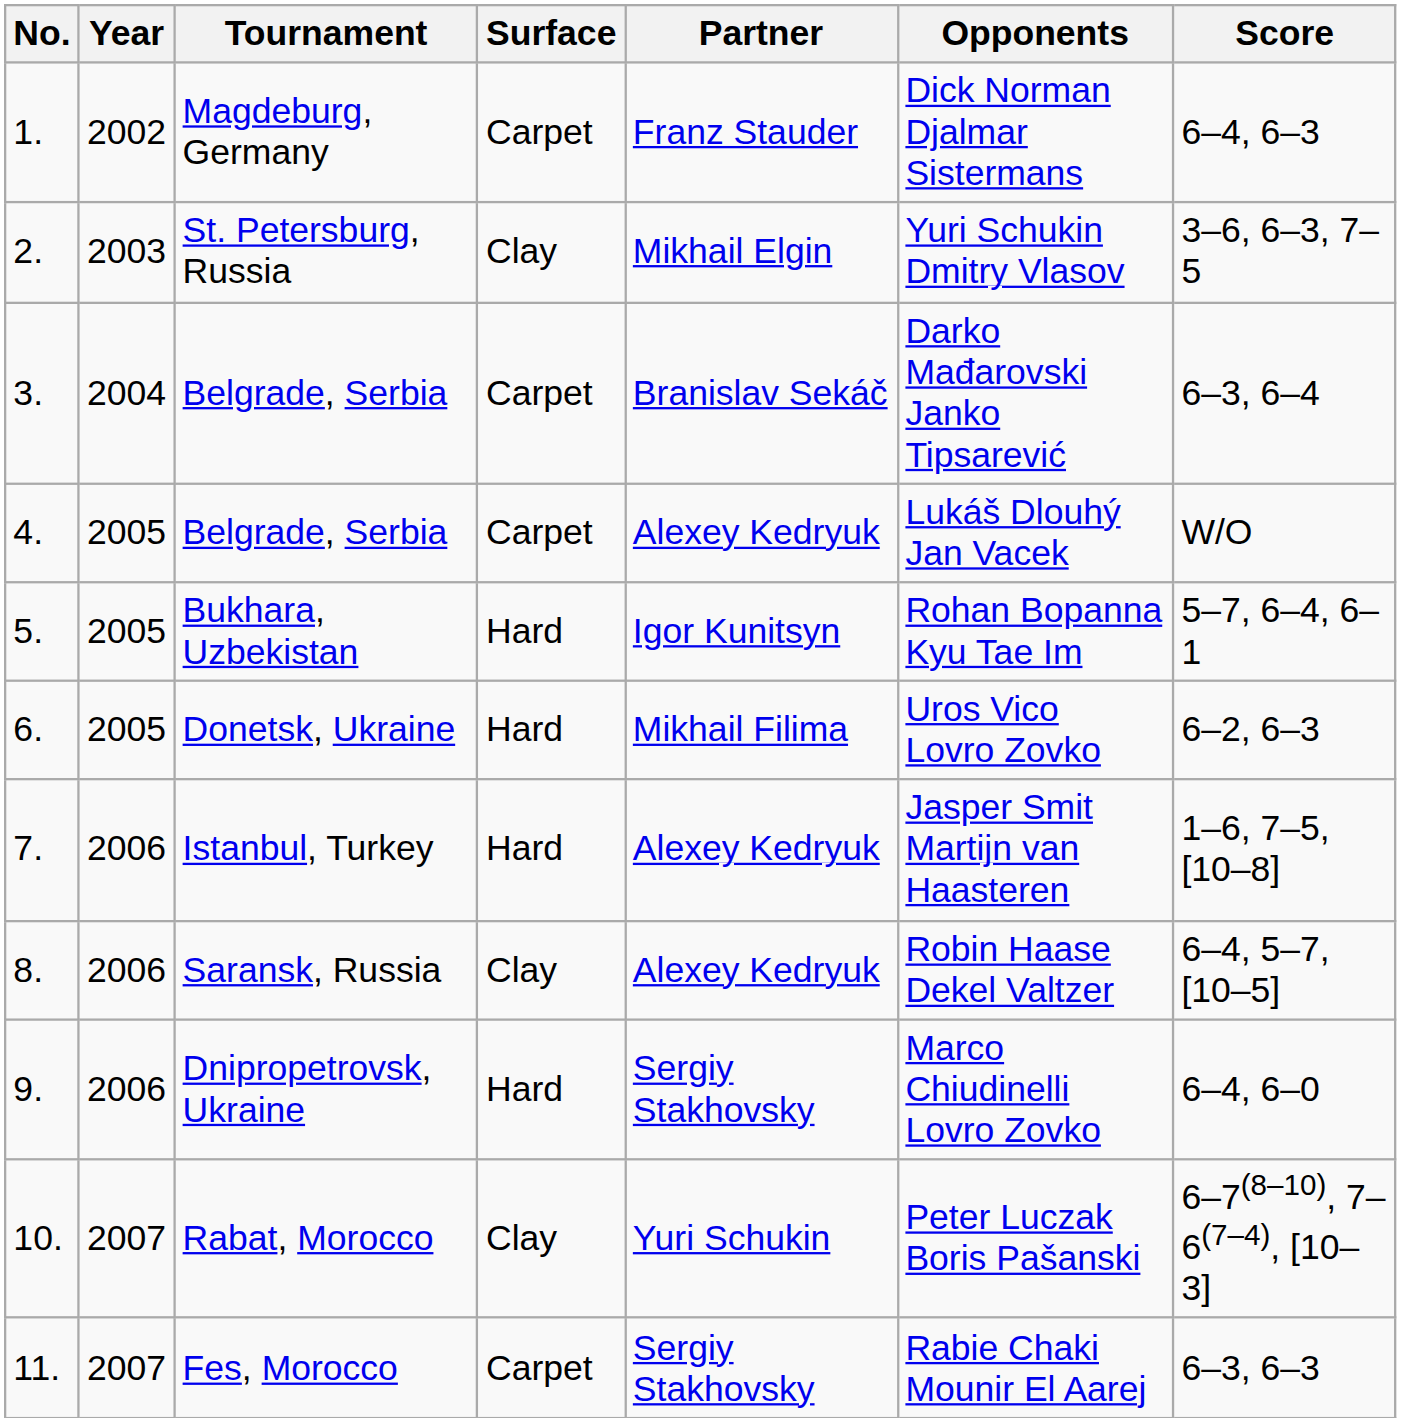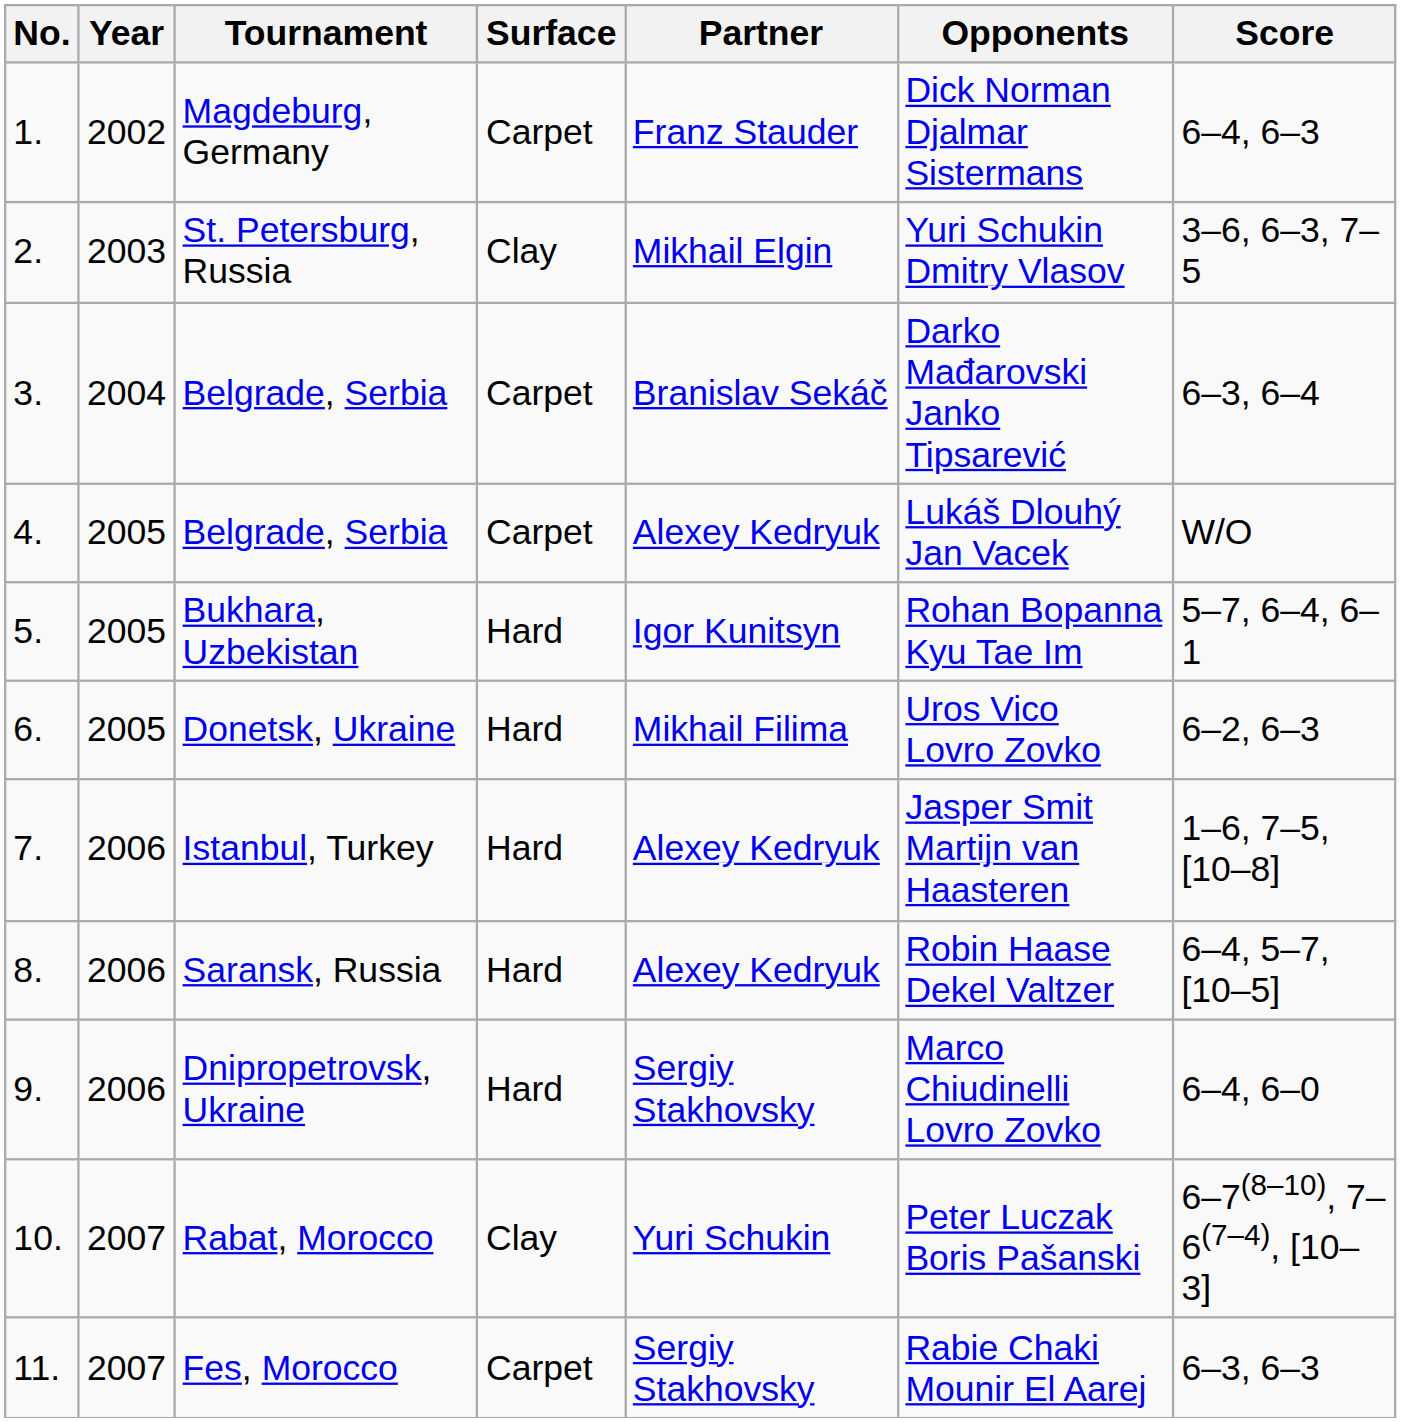Saransk, Russia | Surface: Clay -> Hard
